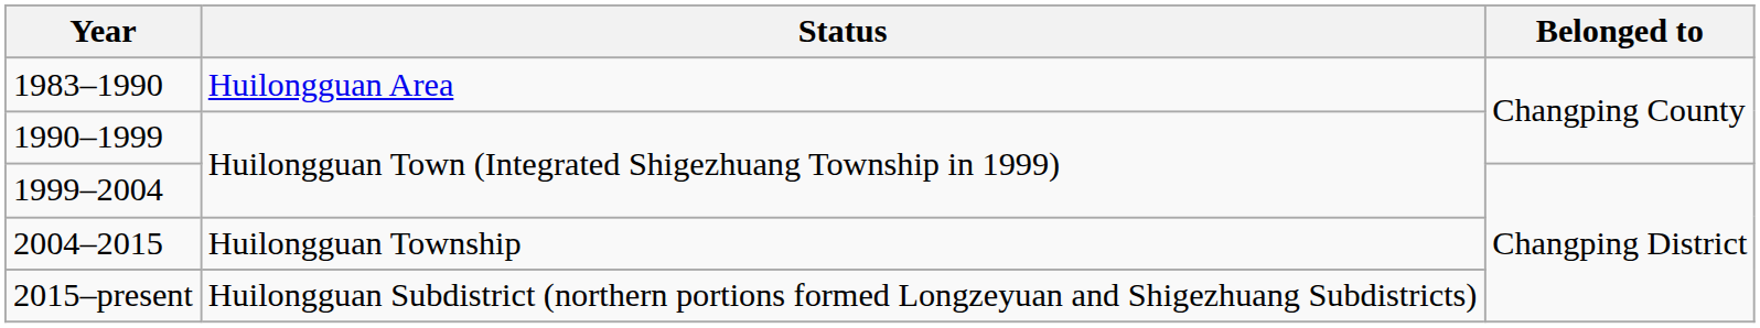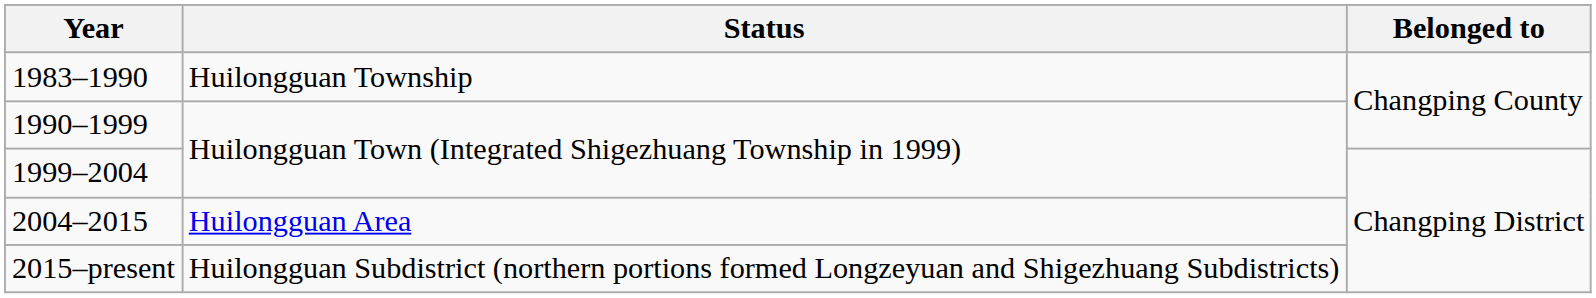1983–1990 | Status: Huilongguan Area -> Huilongguan Township
2004–2015 | Status: Huilongguan Township -> Huilongguan Area
